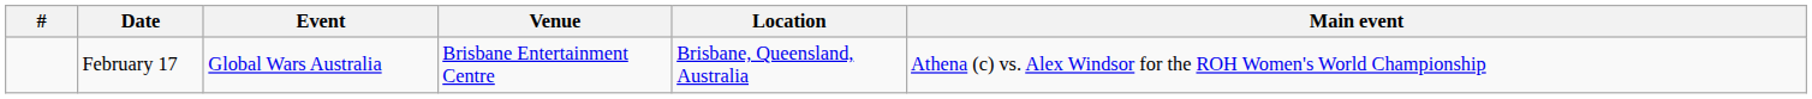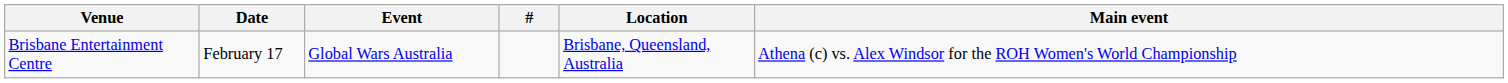columns swapped: # <-> Venue
